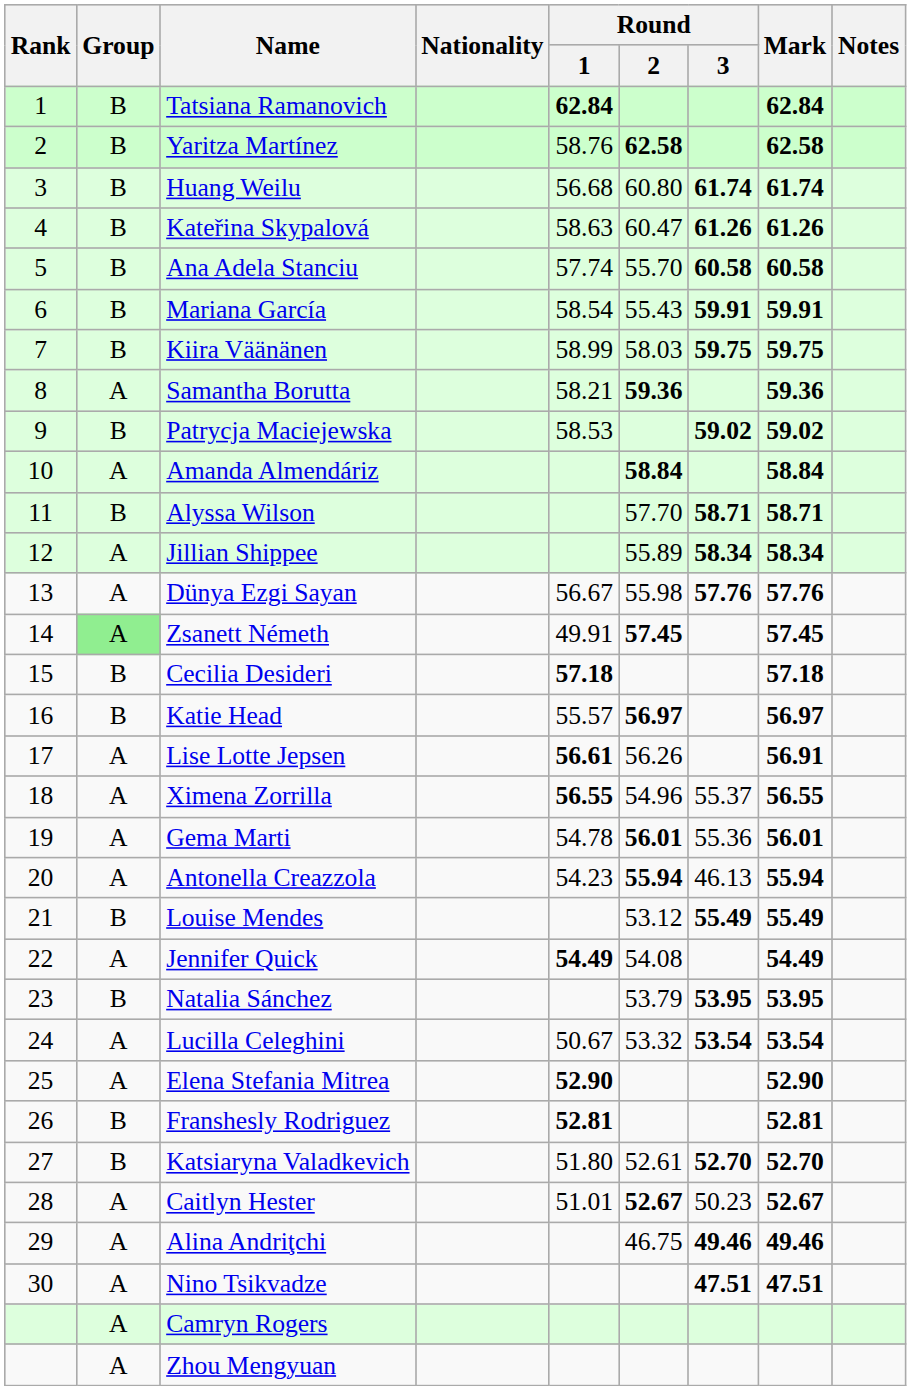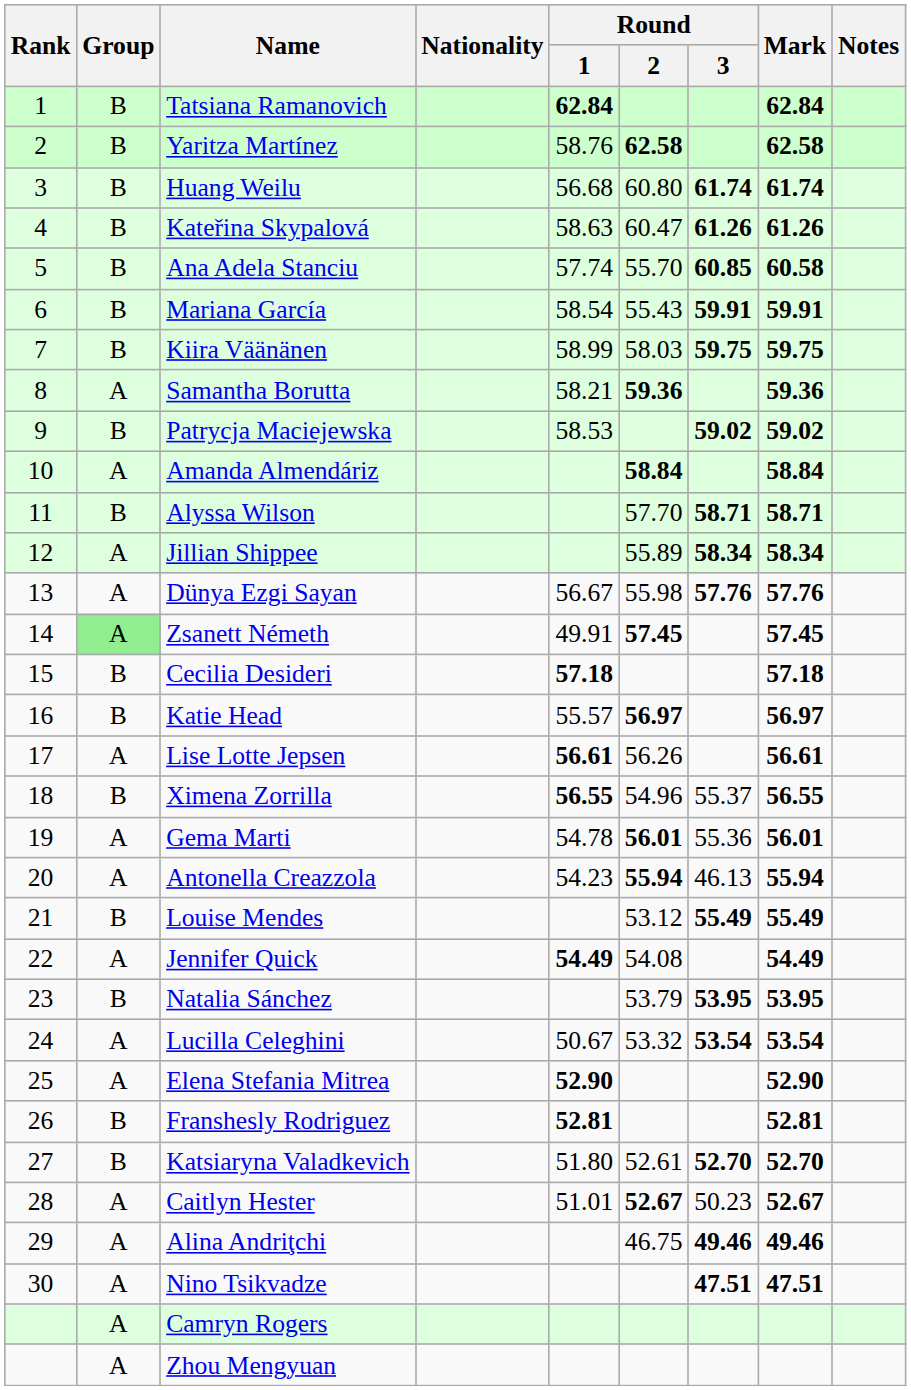Ana Adela Stanciu | Round / 3: 60.58 -> 60.85
Lise Lotte Jepsen | Mark: 56.91 -> 56.61
Ximena Zorrilla | Group: A -> B
